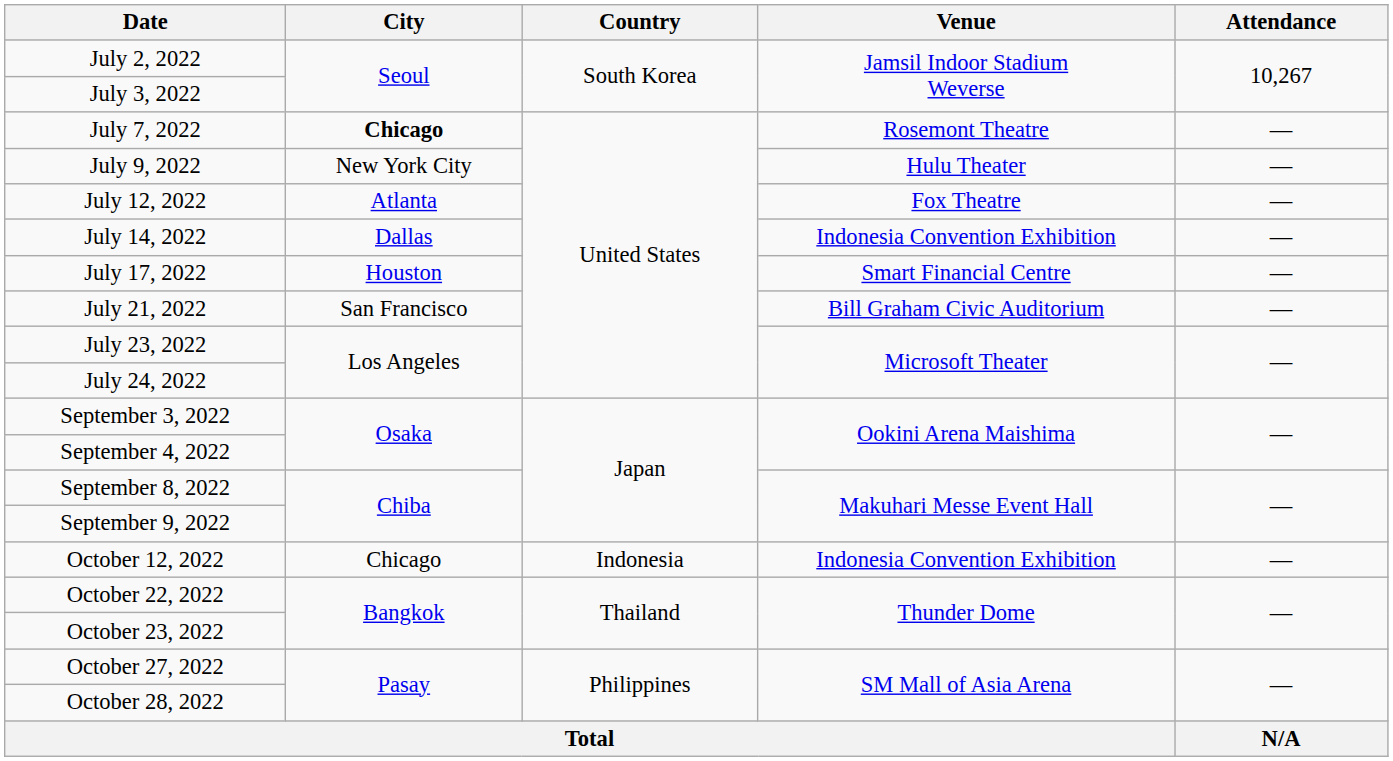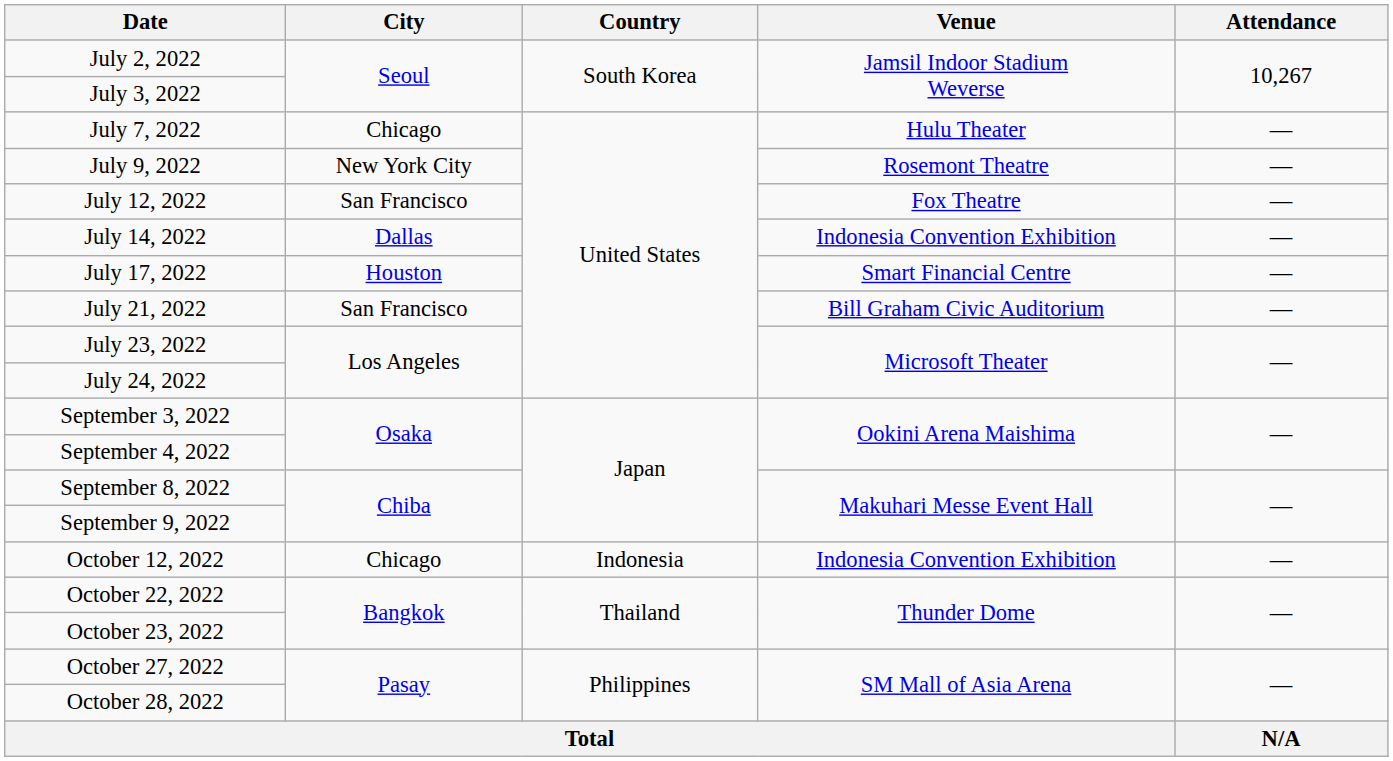July 7, 2022 | City: bold -> normal
July 7, 2022 | Venue: Rosemont Theatre -> Hulu Theater
July 9, 2022 | Venue: Hulu Theater -> Rosemont Theatre
July 12, 2022 | City: Atlanta -> San Francisco
